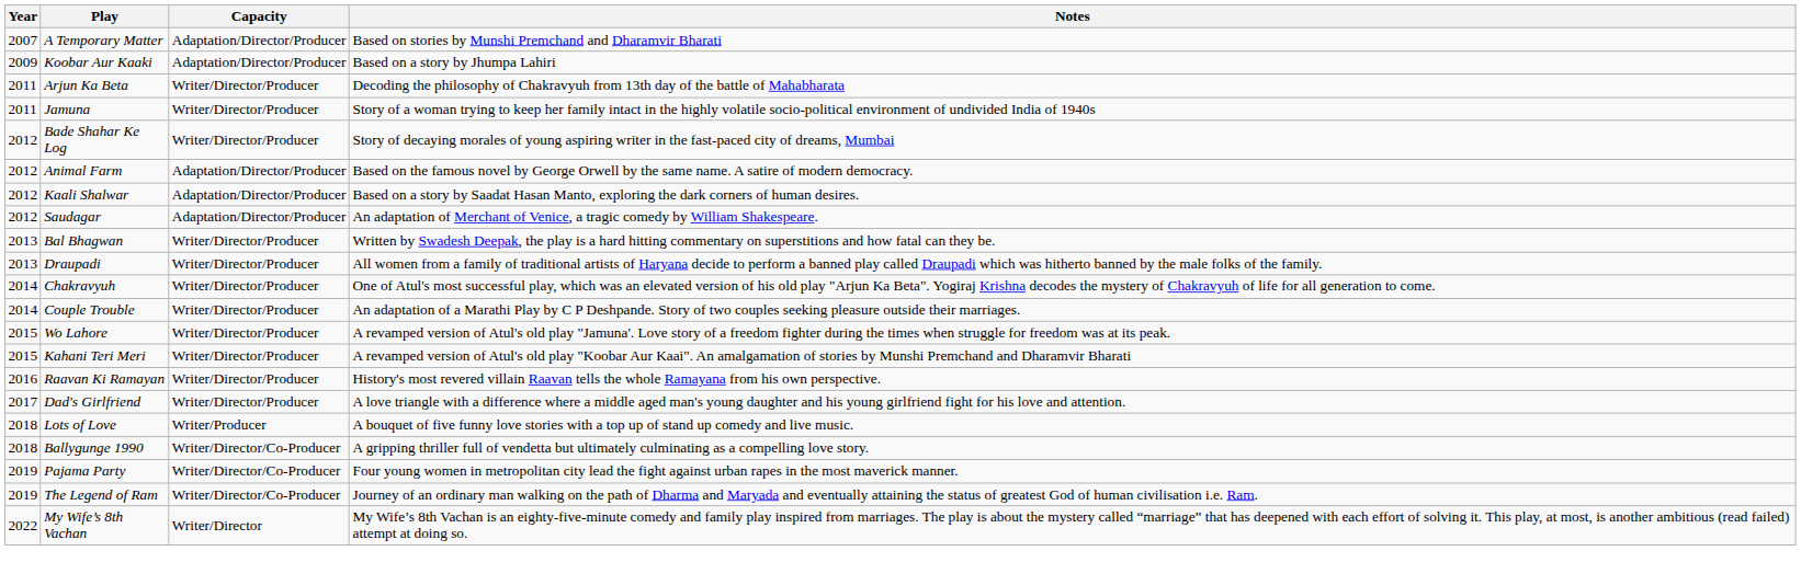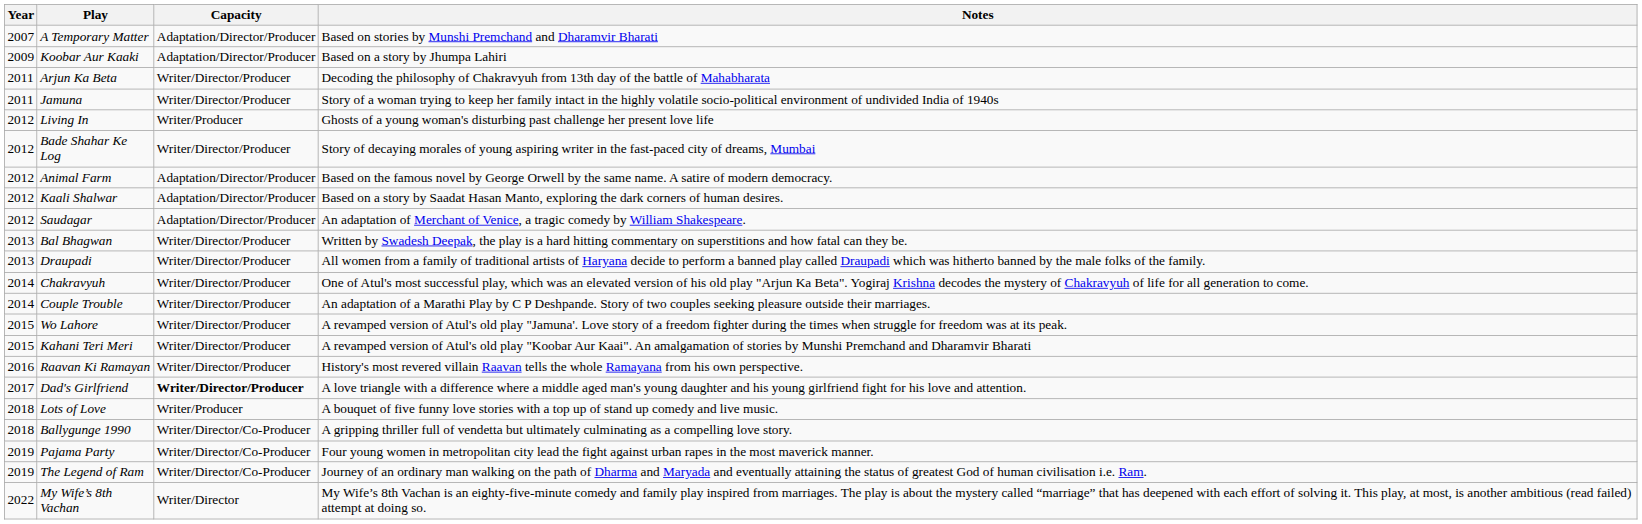+ row: 2012 | Living In | Writer/Producer | Ghosts of a young woman's disturbing past challenge her present love life
Dad's Girlfriend | Capacity: normal -> bold
